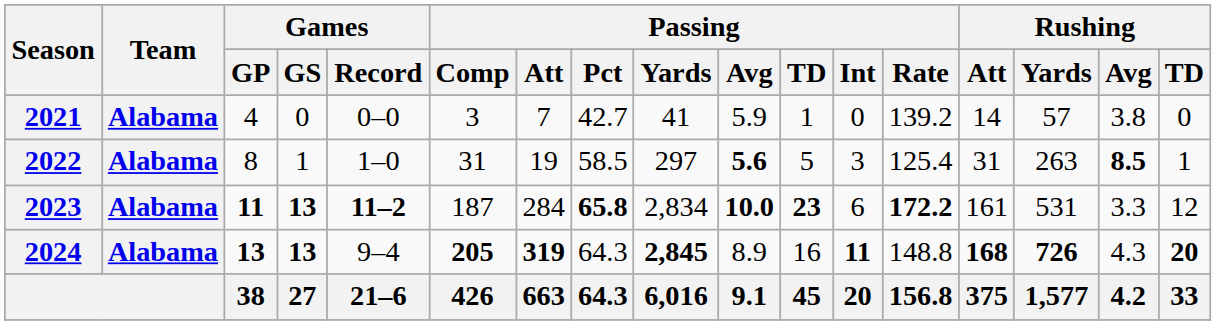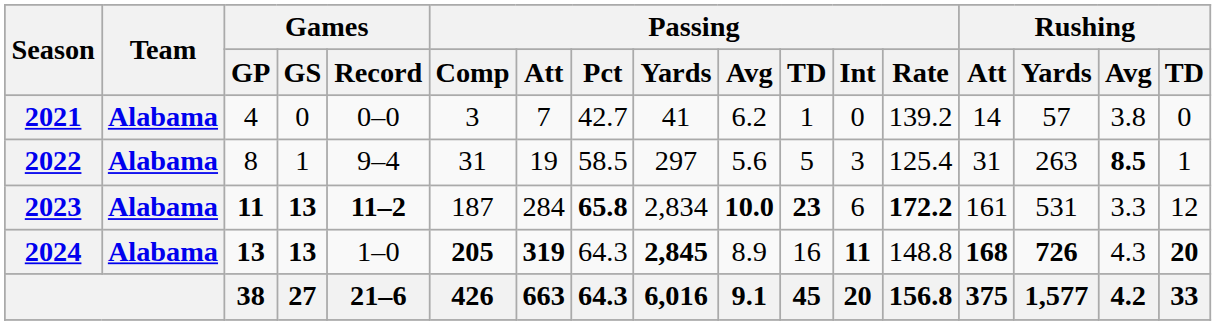2021 | Passing / Avg: 5.9 -> 6.2
2022 | Games / Record: 1–0 -> 9–4
2022 | Passing / Avg: bold -> normal
2024 | Games / Record: 9–4 -> 1–0
